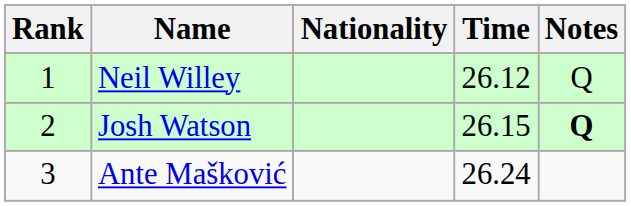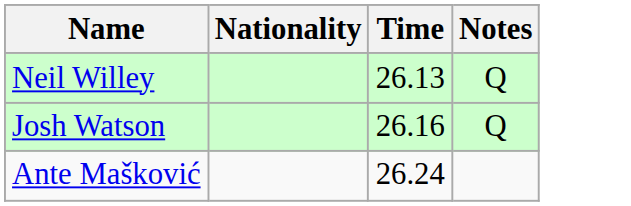- column: Rank | 1 | 2 | 3
Neil Willey | Time: 26.12 -> 26.13
Josh Watson | Time: 26.15 -> 26.16
Josh Watson | Notes: bold -> normal
